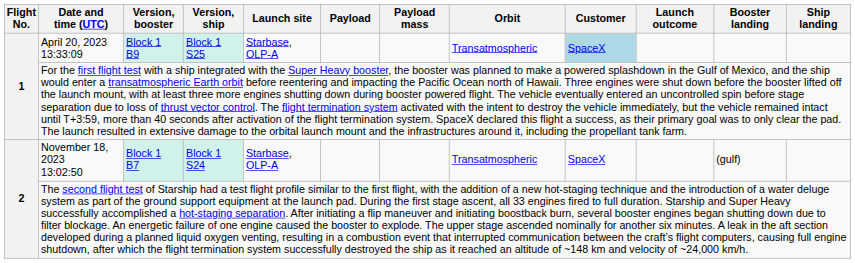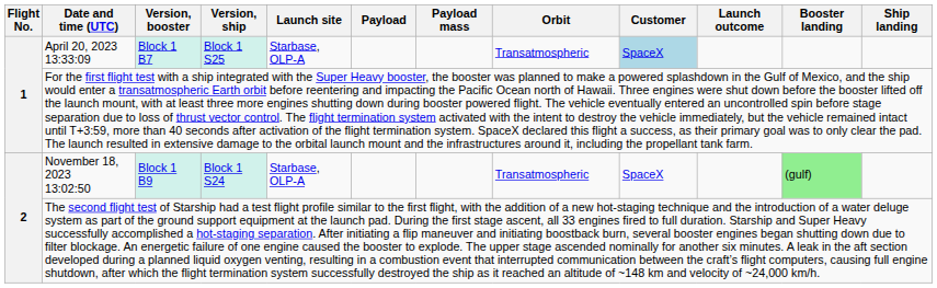April 20, 2023 13:33:09 | Version, booster: Block 1 B9 -> Block 1 B7
November 18, 2023 13:02:50 | Version, booster: Block 1 B7 -> Block 1 B9
November 18, 2023 13:02:50 | Booster landing: no background -> lightgreen background
